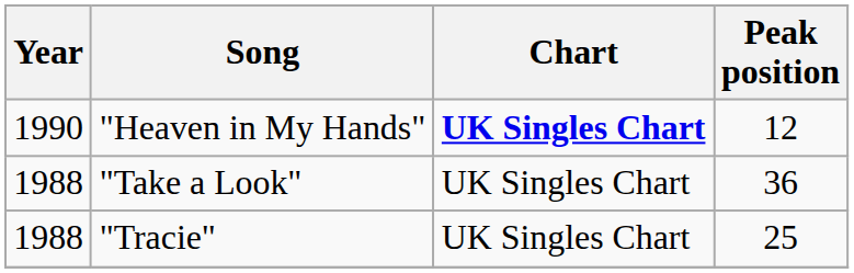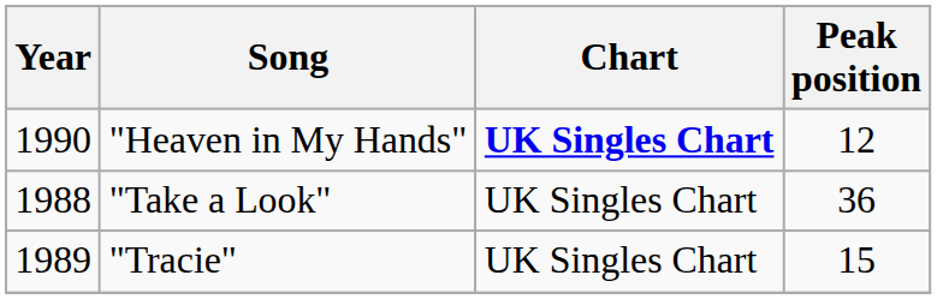"Tracie" | Year: 1988 -> 1989
"Tracie" | Peak position: 25 -> 15
